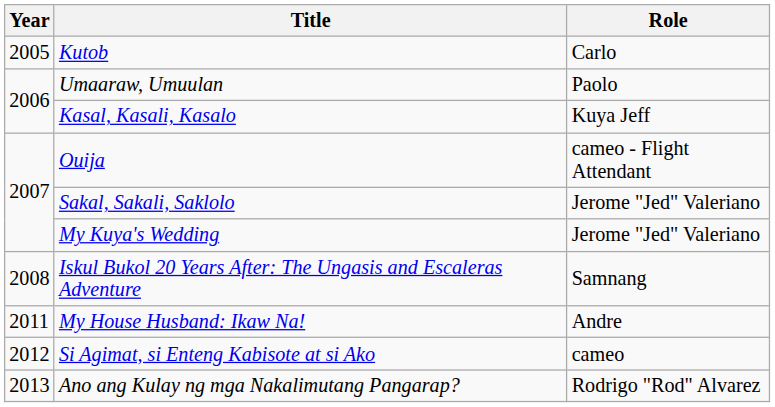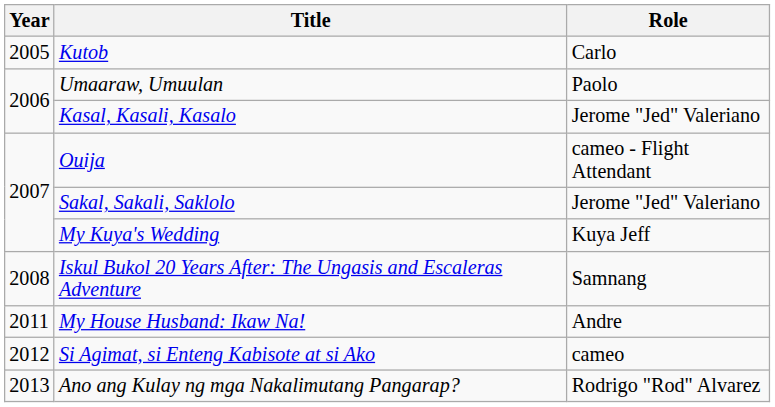Kasal, Kasali, Kasalo | Role: Kuya Jeff -> Jerome "Jed" Valeriano
My Kuya's Wedding | Role: Jerome "Jed" Valeriano -> Kuya Jeff
